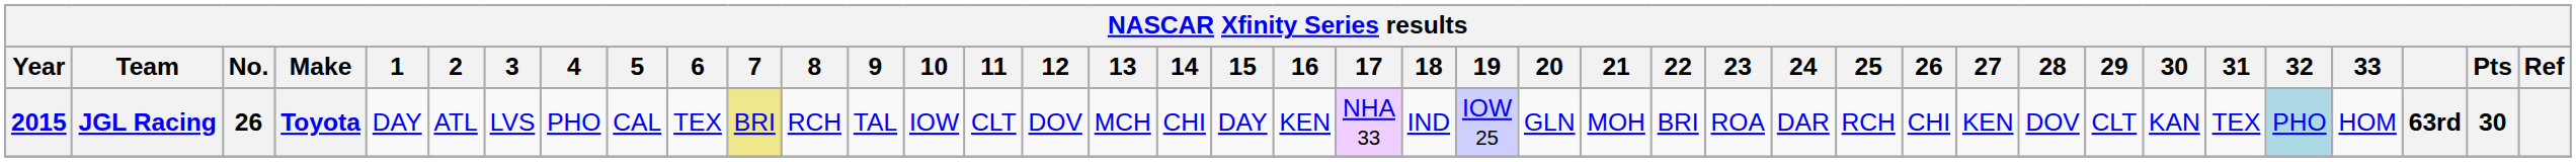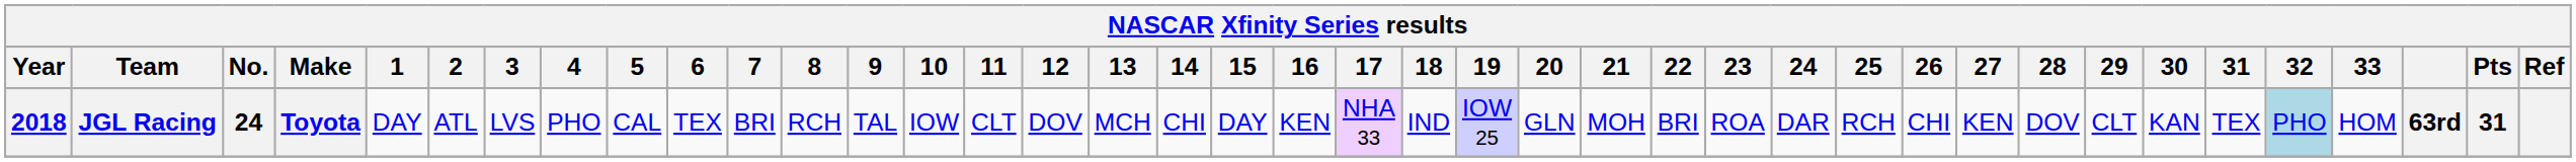JGL Racing | Year: 2015 -> 2018
JGL Racing | No.: 26 -> 24
JGL Racing | 7: khaki background -> no background
JGL Racing | Pts: 30 -> 31
